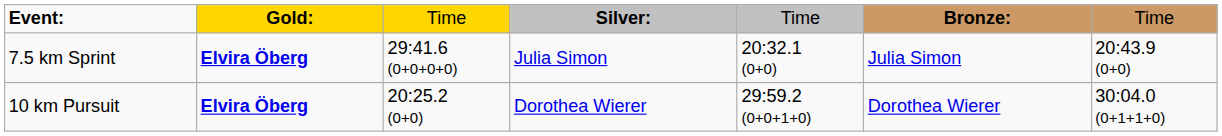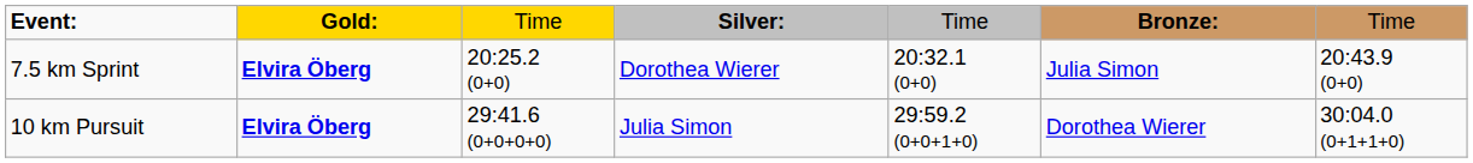7.5 km Sprint | column 3: 29:41.6 (0+0+0+0) -> 20:25.2 (0+0)
7.5 km Sprint | column 4: Julia Simon -> Dorothea Wierer
10 km Pursuit | column 3: 20:25.2 (0+0) -> 29:41.6 (0+0+0+0)
10 km Pursuit | column 4: Dorothea Wierer -> Julia Simon
